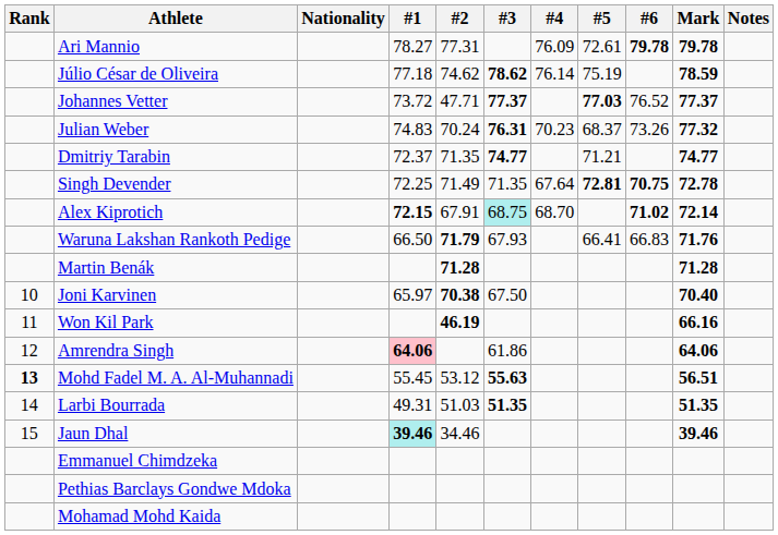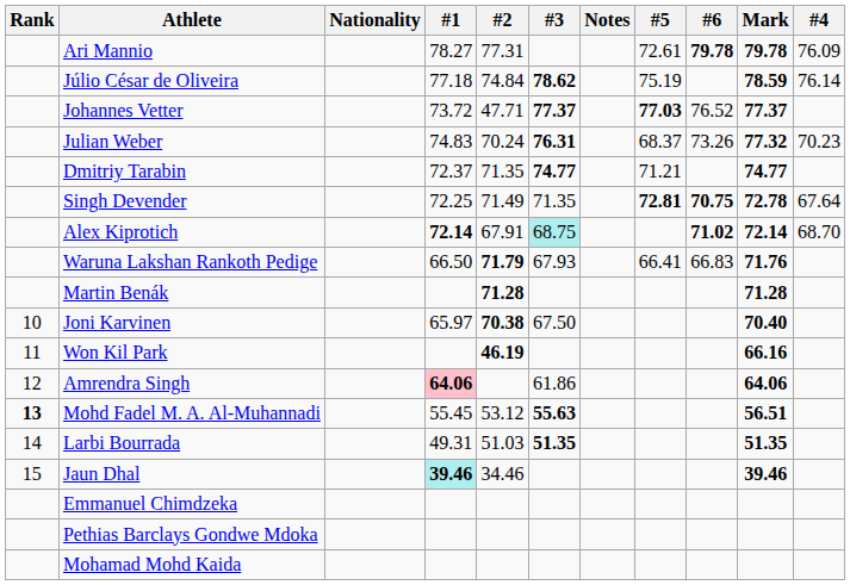columns swapped: #4 <-> Notes
Júlio César de Oliveira | #2: 74.62 -> 74.84
Alex Kiprotich | #1: 72.15 -> 72.14
